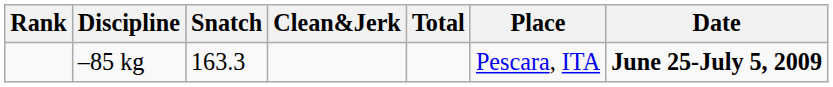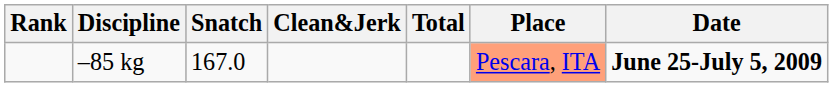–85 kg | Snatch: 163.3 -> 167.0
–85 kg | Place: no background -> lightsalmon background
